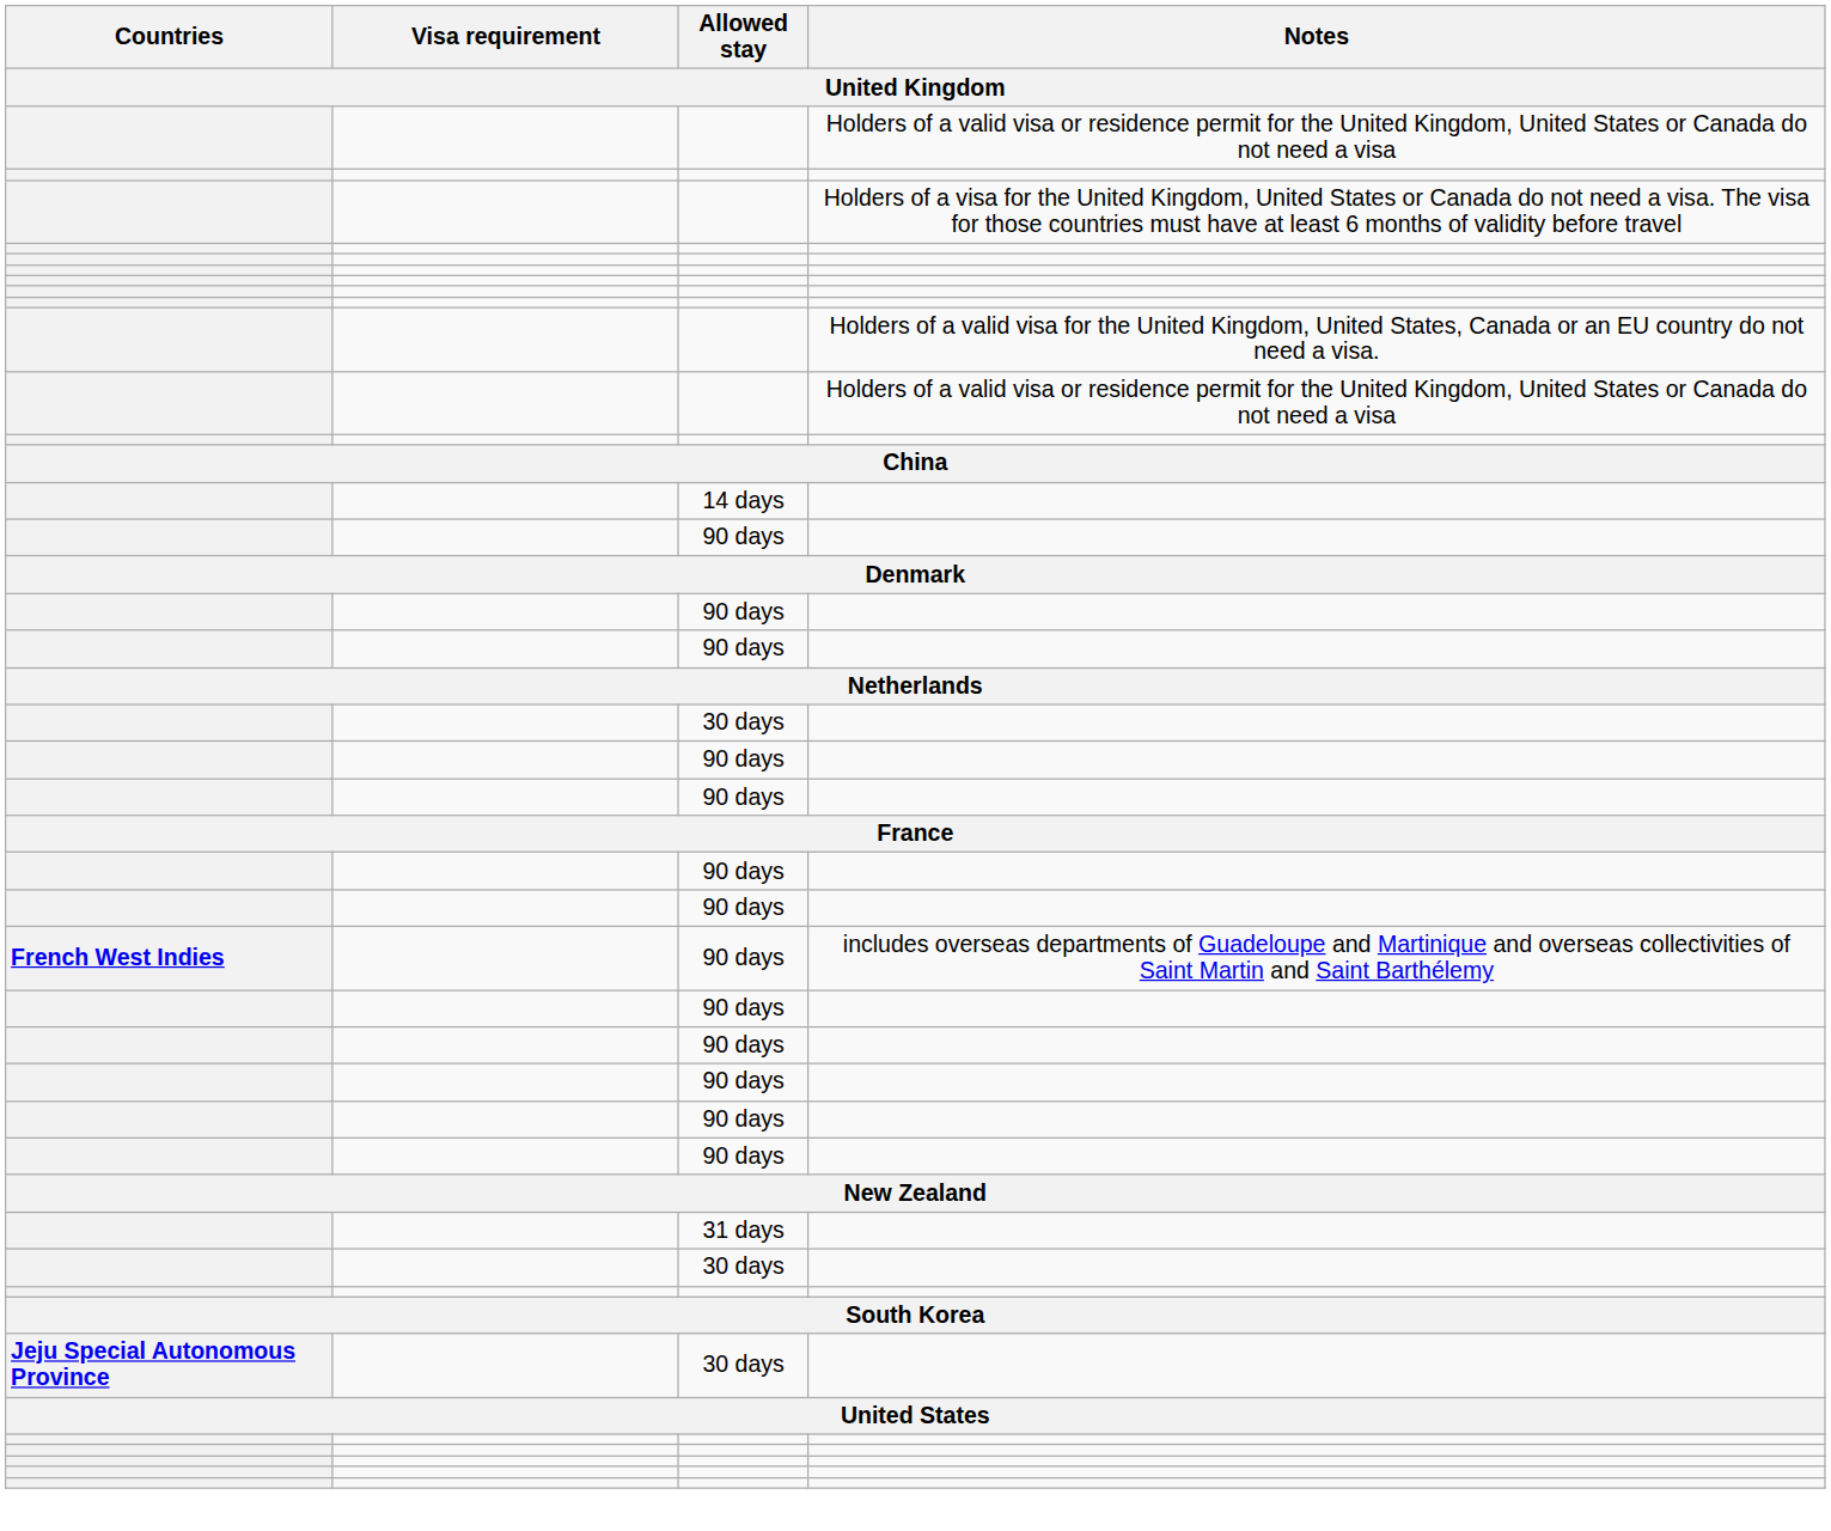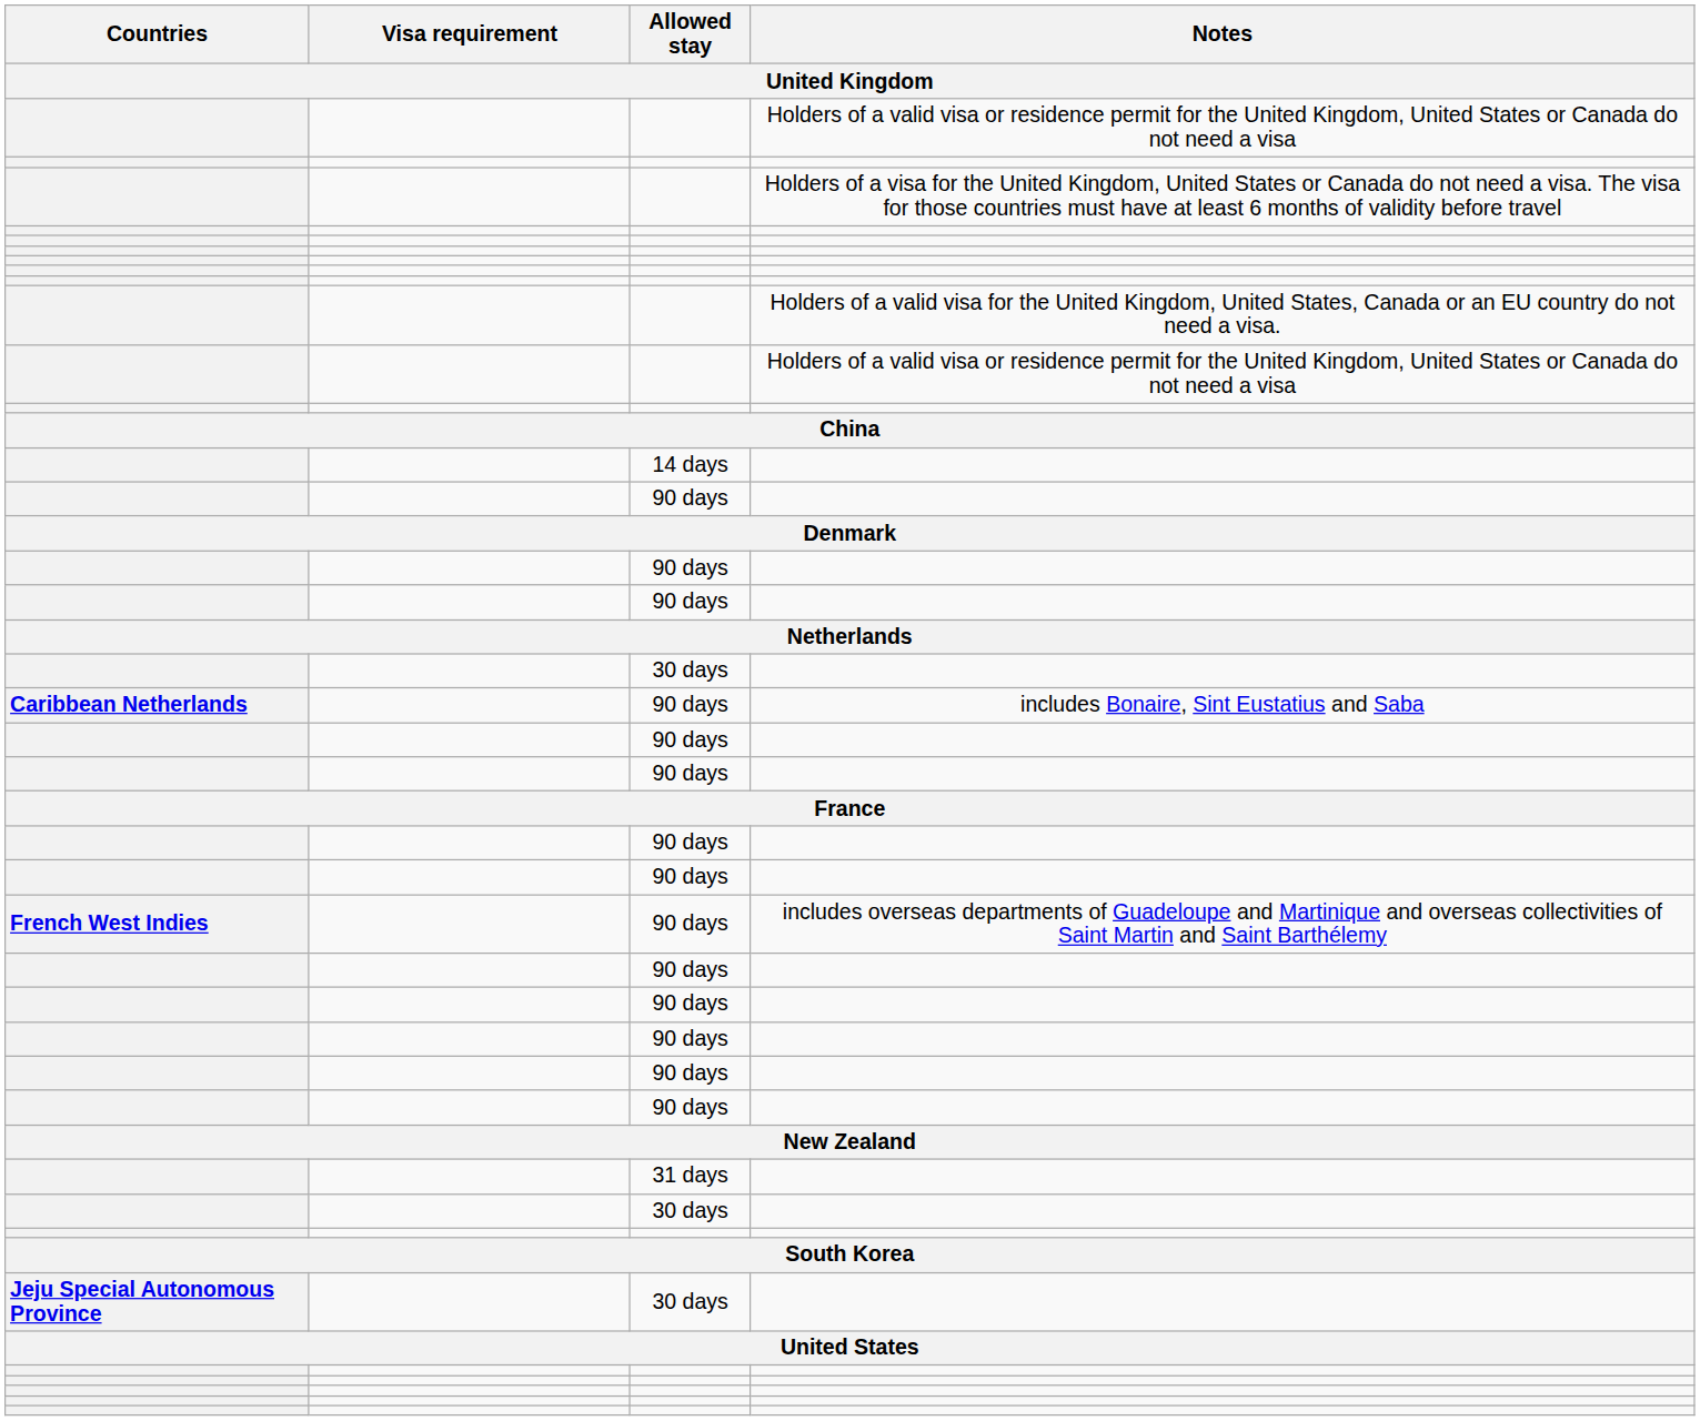+ row: Caribbean Netherlands | 90 days | includes Bonaire, Sint Eustatius and Saba
